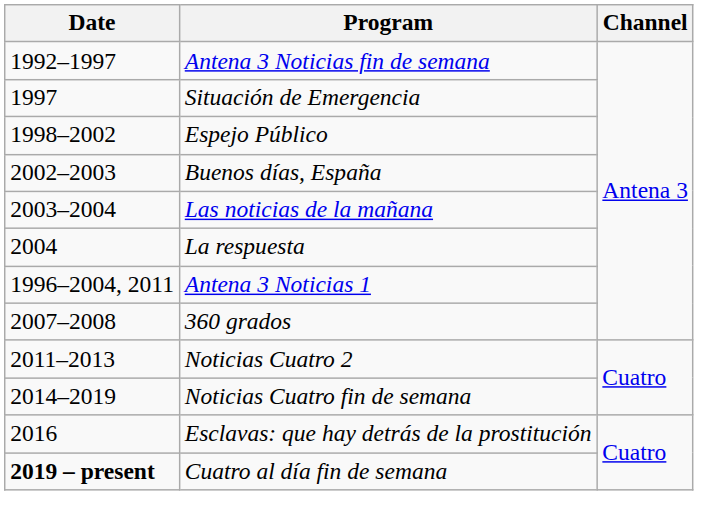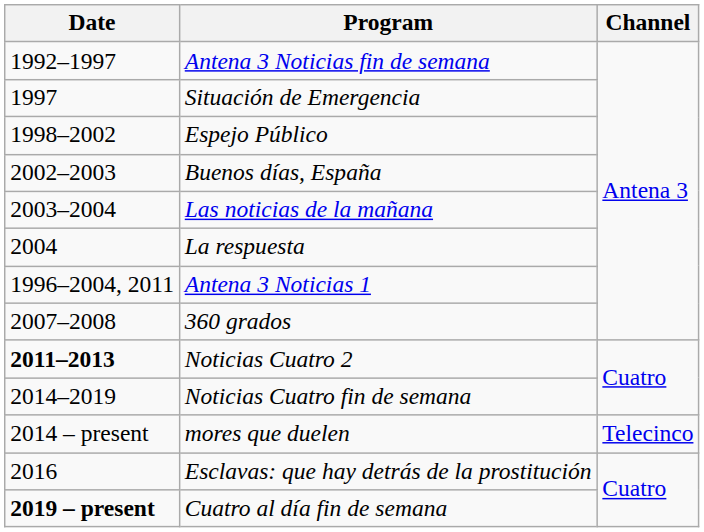Noticias Cuatro 2 | Date: normal -> bold
+ row: 2014 – present | mores que duelen | Telecinco
